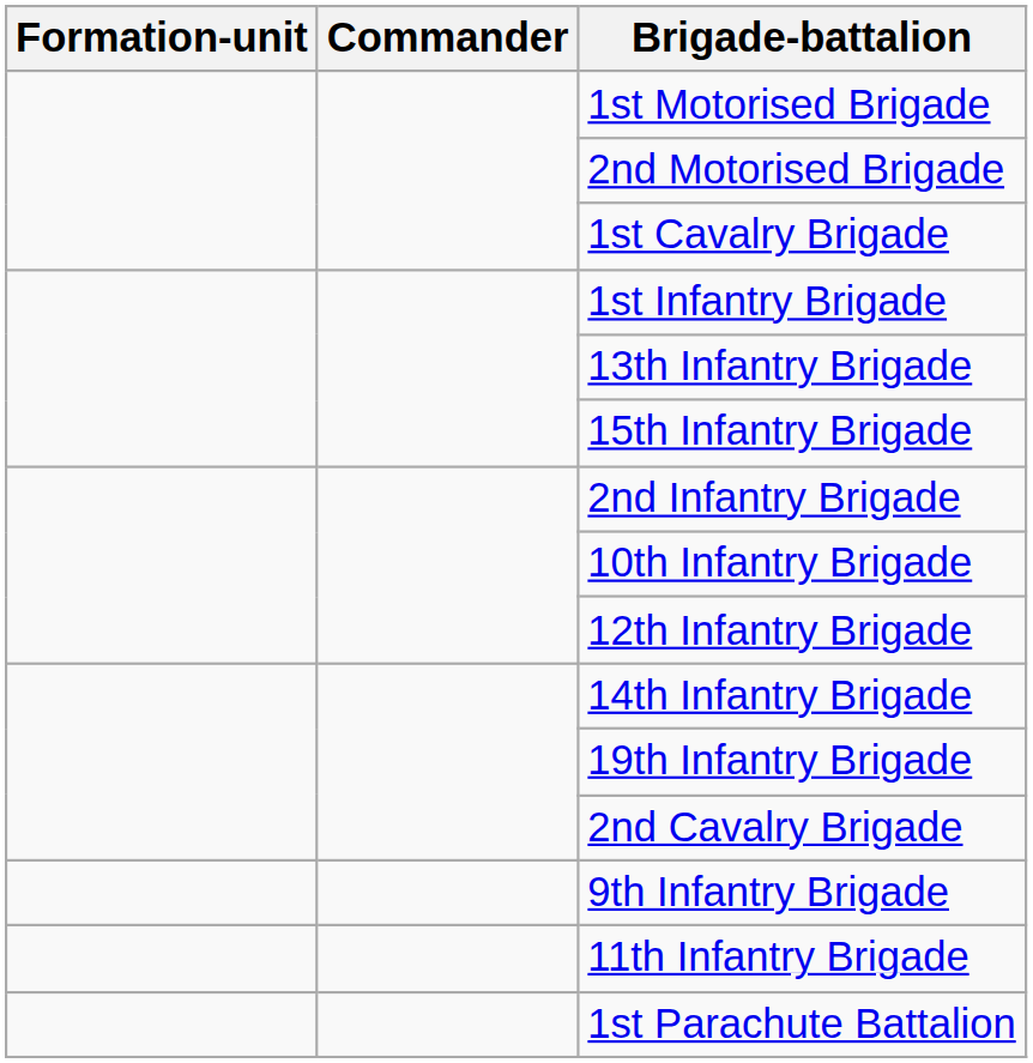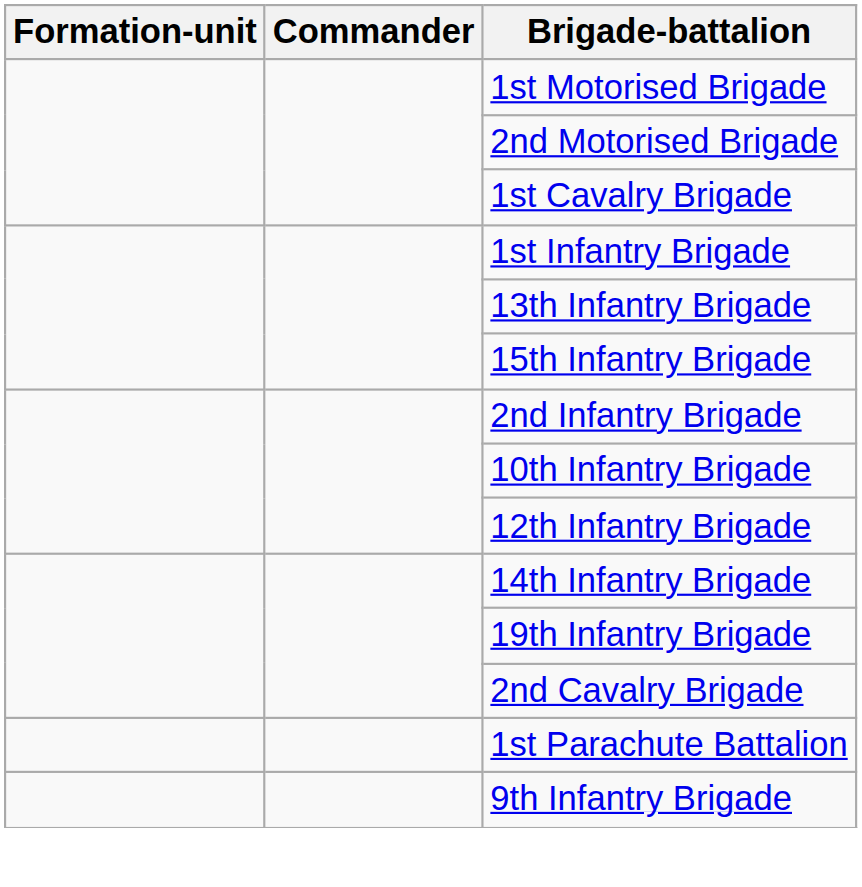rows swapped: 9th Infantry Brigade <-> 1st Parachute Battalion
- row: 11th Infantry Brigade
